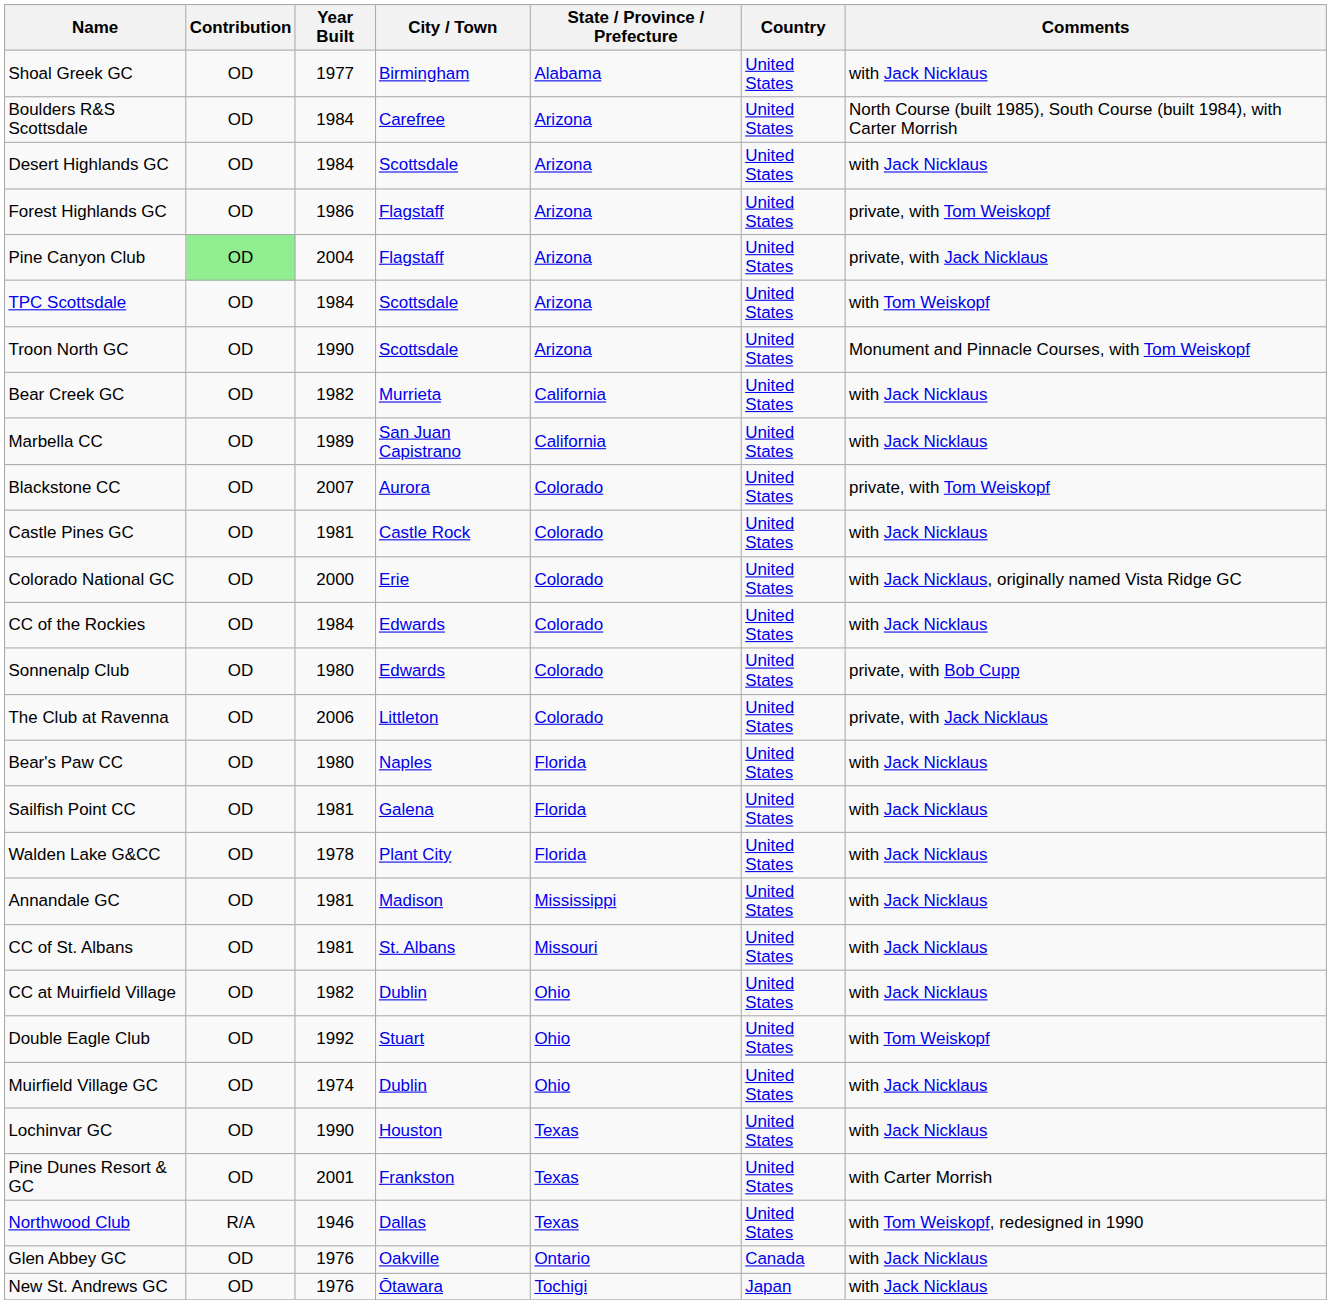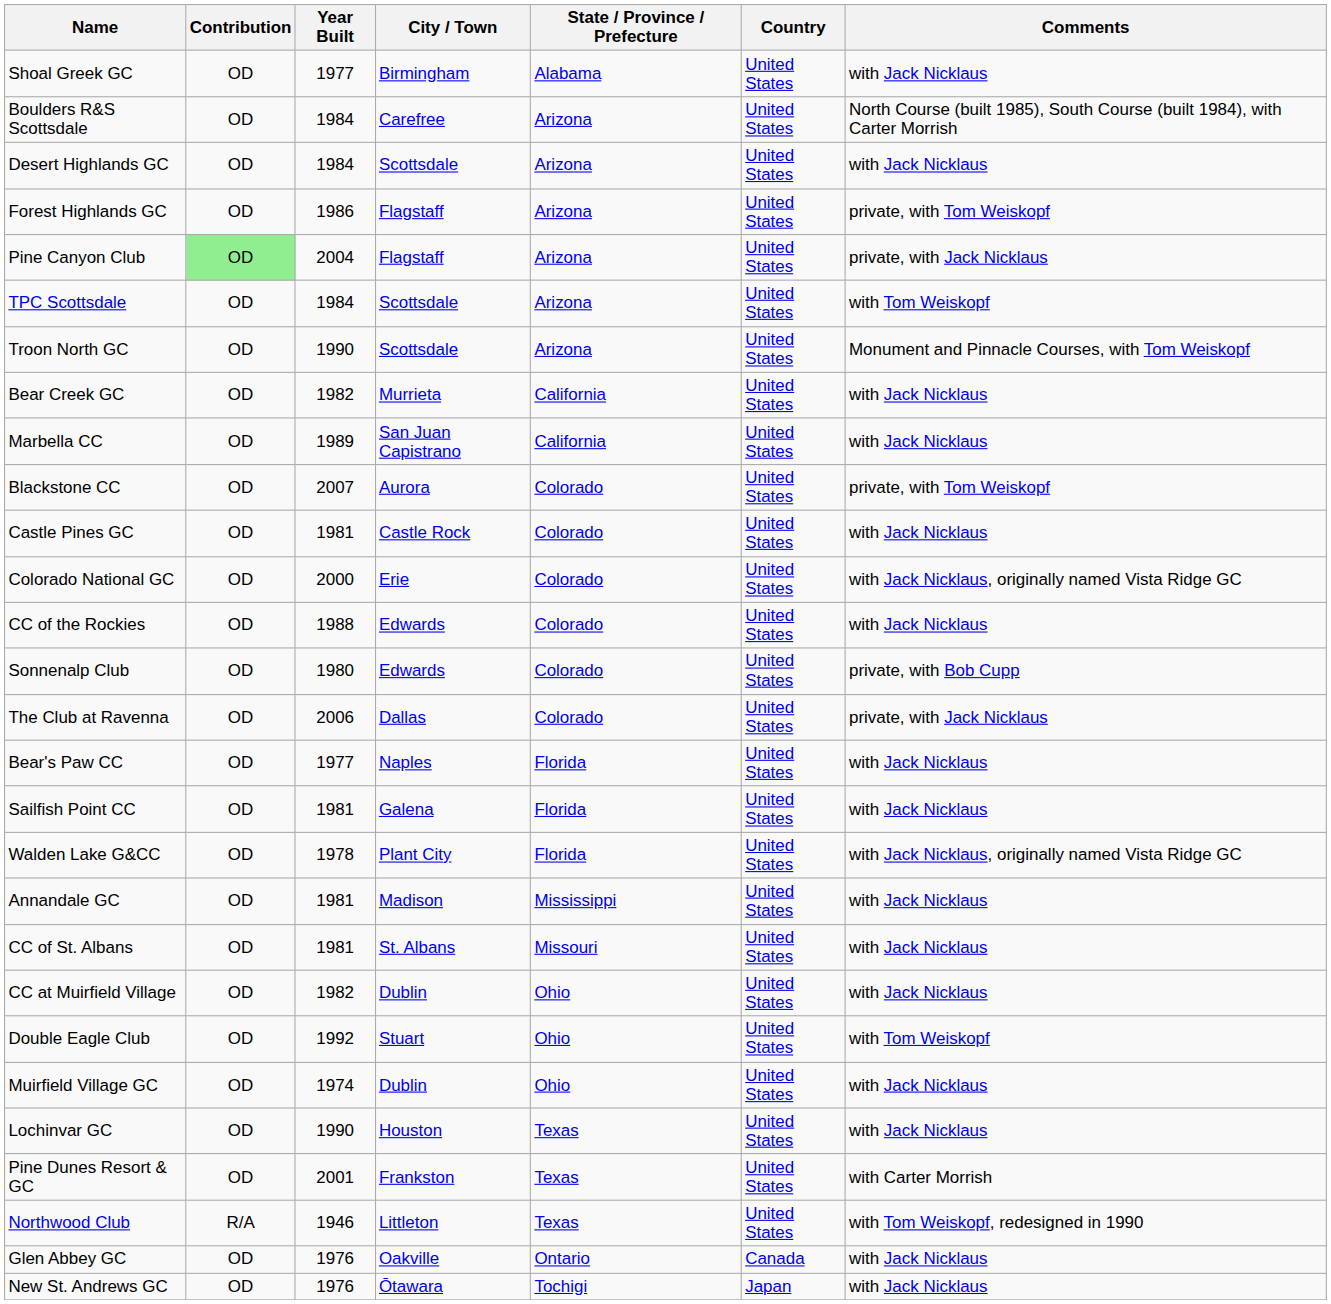CC of the Rockies | Year Built: 1984 -> 1988
The Club at Ravenna | City / Town: Littleton -> Dallas
Bear's Paw CC | Year Built: 1980 -> 1977
Walden Lake G&CC | Comments: with Jack Nicklaus -> with Jack Nicklaus, originally named Vista Ridge GC
Northwood Club | City / Town: Dallas -> Littleton
